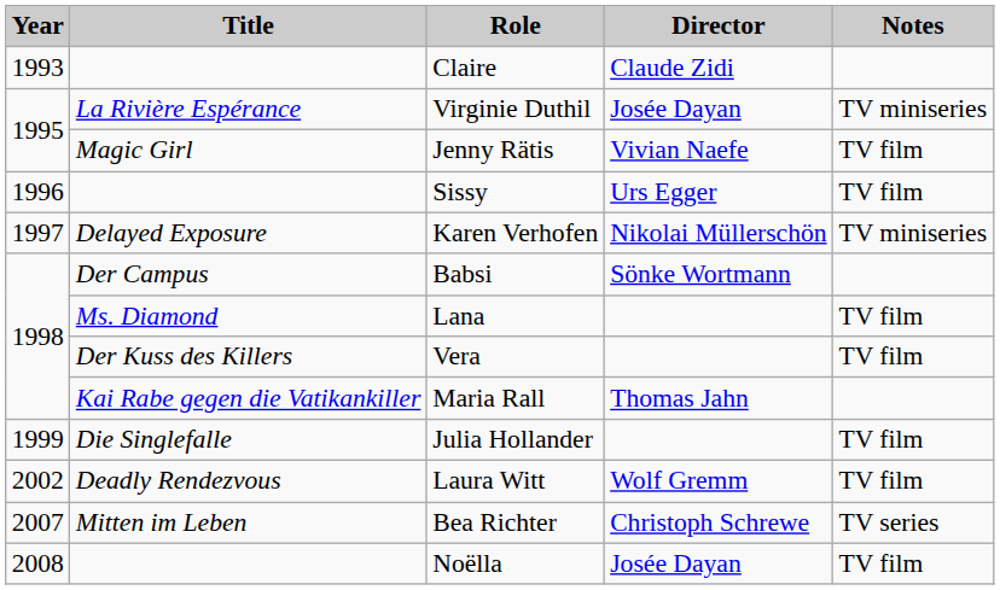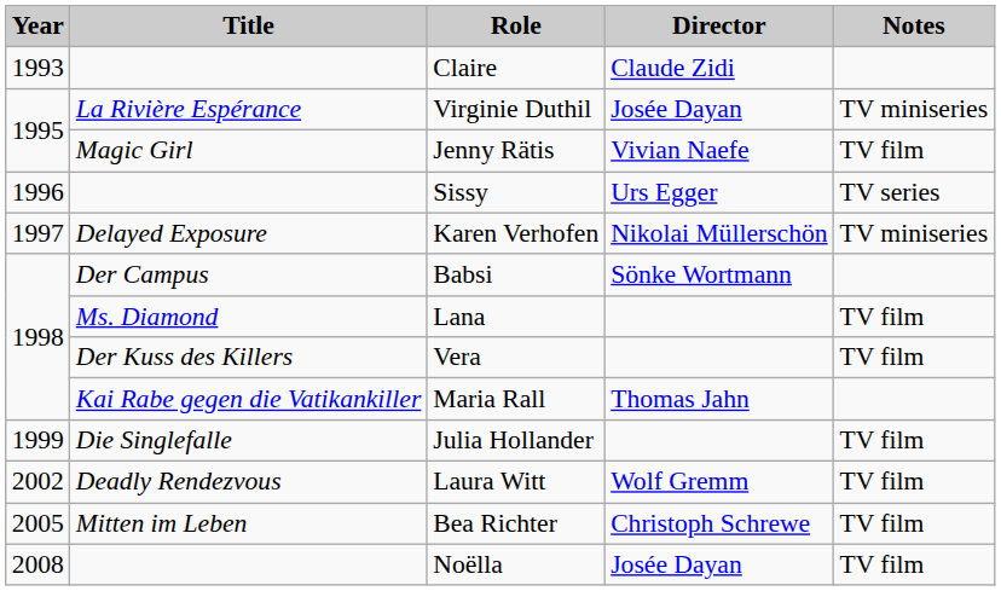Sissy | Notes: TV film -> TV series
Bea Richter | Year: 2007 -> 2005
Bea Richter | Notes: TV series -> TV film
